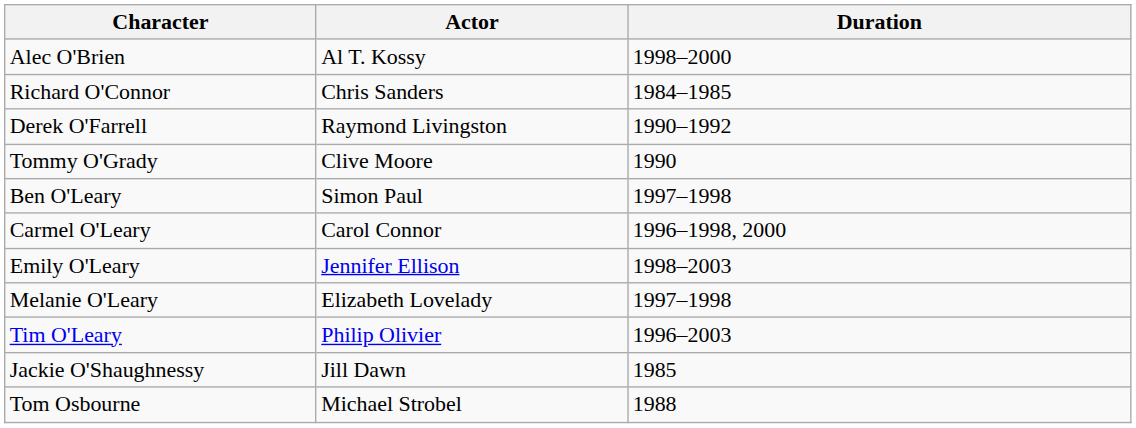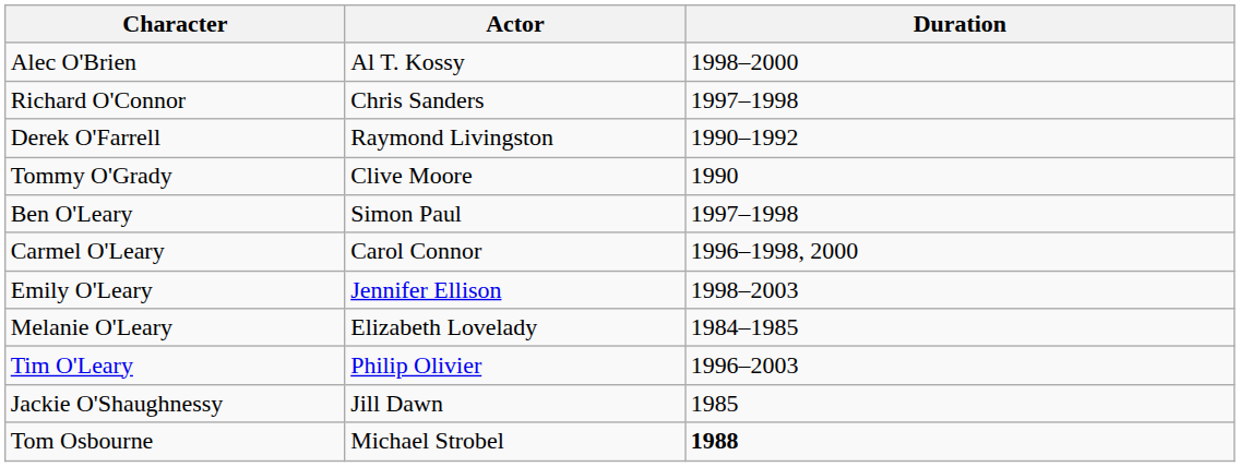Richard O'Connor | Duration: 1984–1985 -> 1997–1998
Melanie O'Leary | Duration: 1997–1998 -> 1984–1985
Tom Osbourne | Duration: normal -> bold
